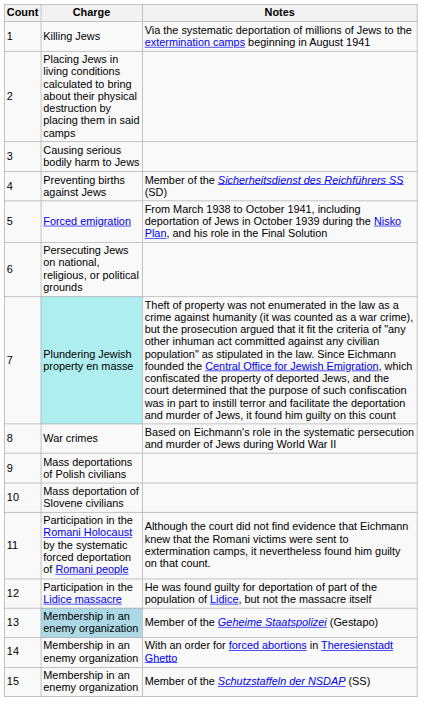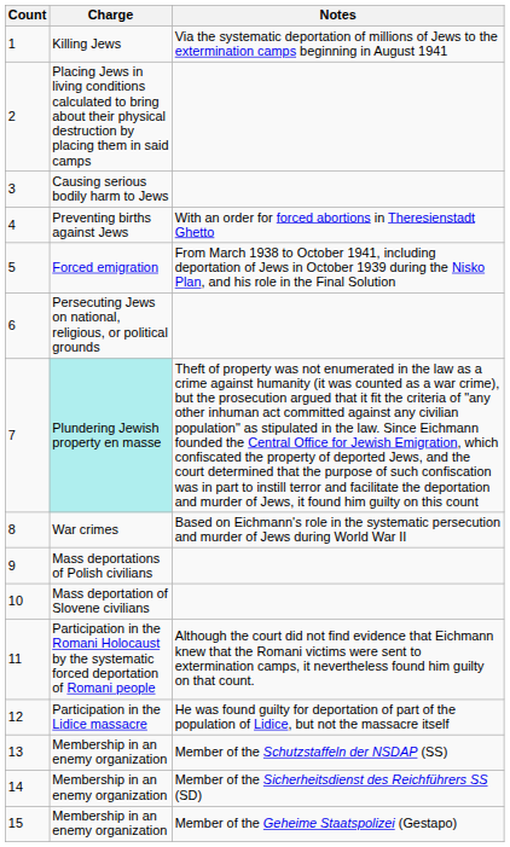4 | Notes: Member of the Sicherheitsdienst des Reichführers SS (SD) -> With an order for forced abortions in Theresienstadt Ghetto
13 | Charge: lightblue background -> no background
13 | Notes: Member of the Geheime Staatspolizei (Gestapo) -> Member of the Schutzstaffeln der NSDAP (SS)
14 | Notes: With an order for forced abortions in Theresienstadt Ghetto -> Member of the Sicherheitsdienst des Reichführers SS (SD)
15 | Notes: Member of the Schutzstaffeln der NSDAP (SS) -> Member of the Geheime Staatspolizei (Gestapo)
